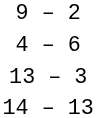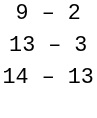- row: 4 – 6
